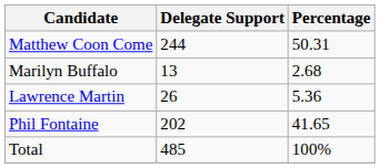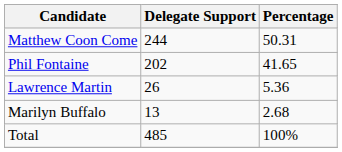rows swapped: Phil Fontaine <-> Marilyn Buffalo
